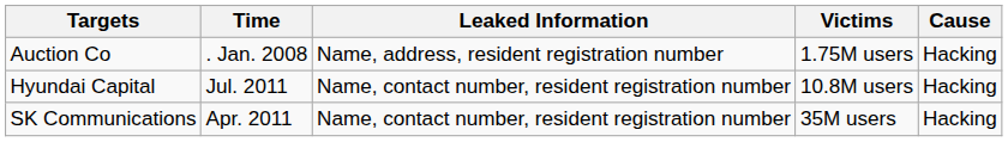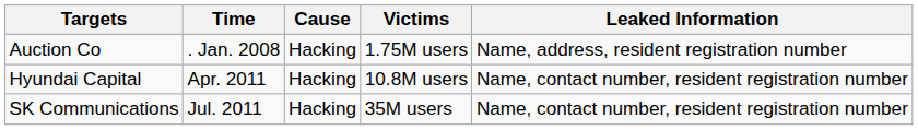columns swapped: Cause <-> Leaked Information
Hyundai Capital | Time: Jul. 2011 -> Apr. 2011
SK Communications | Time: Apr. 2011 -> Jul. 2011
